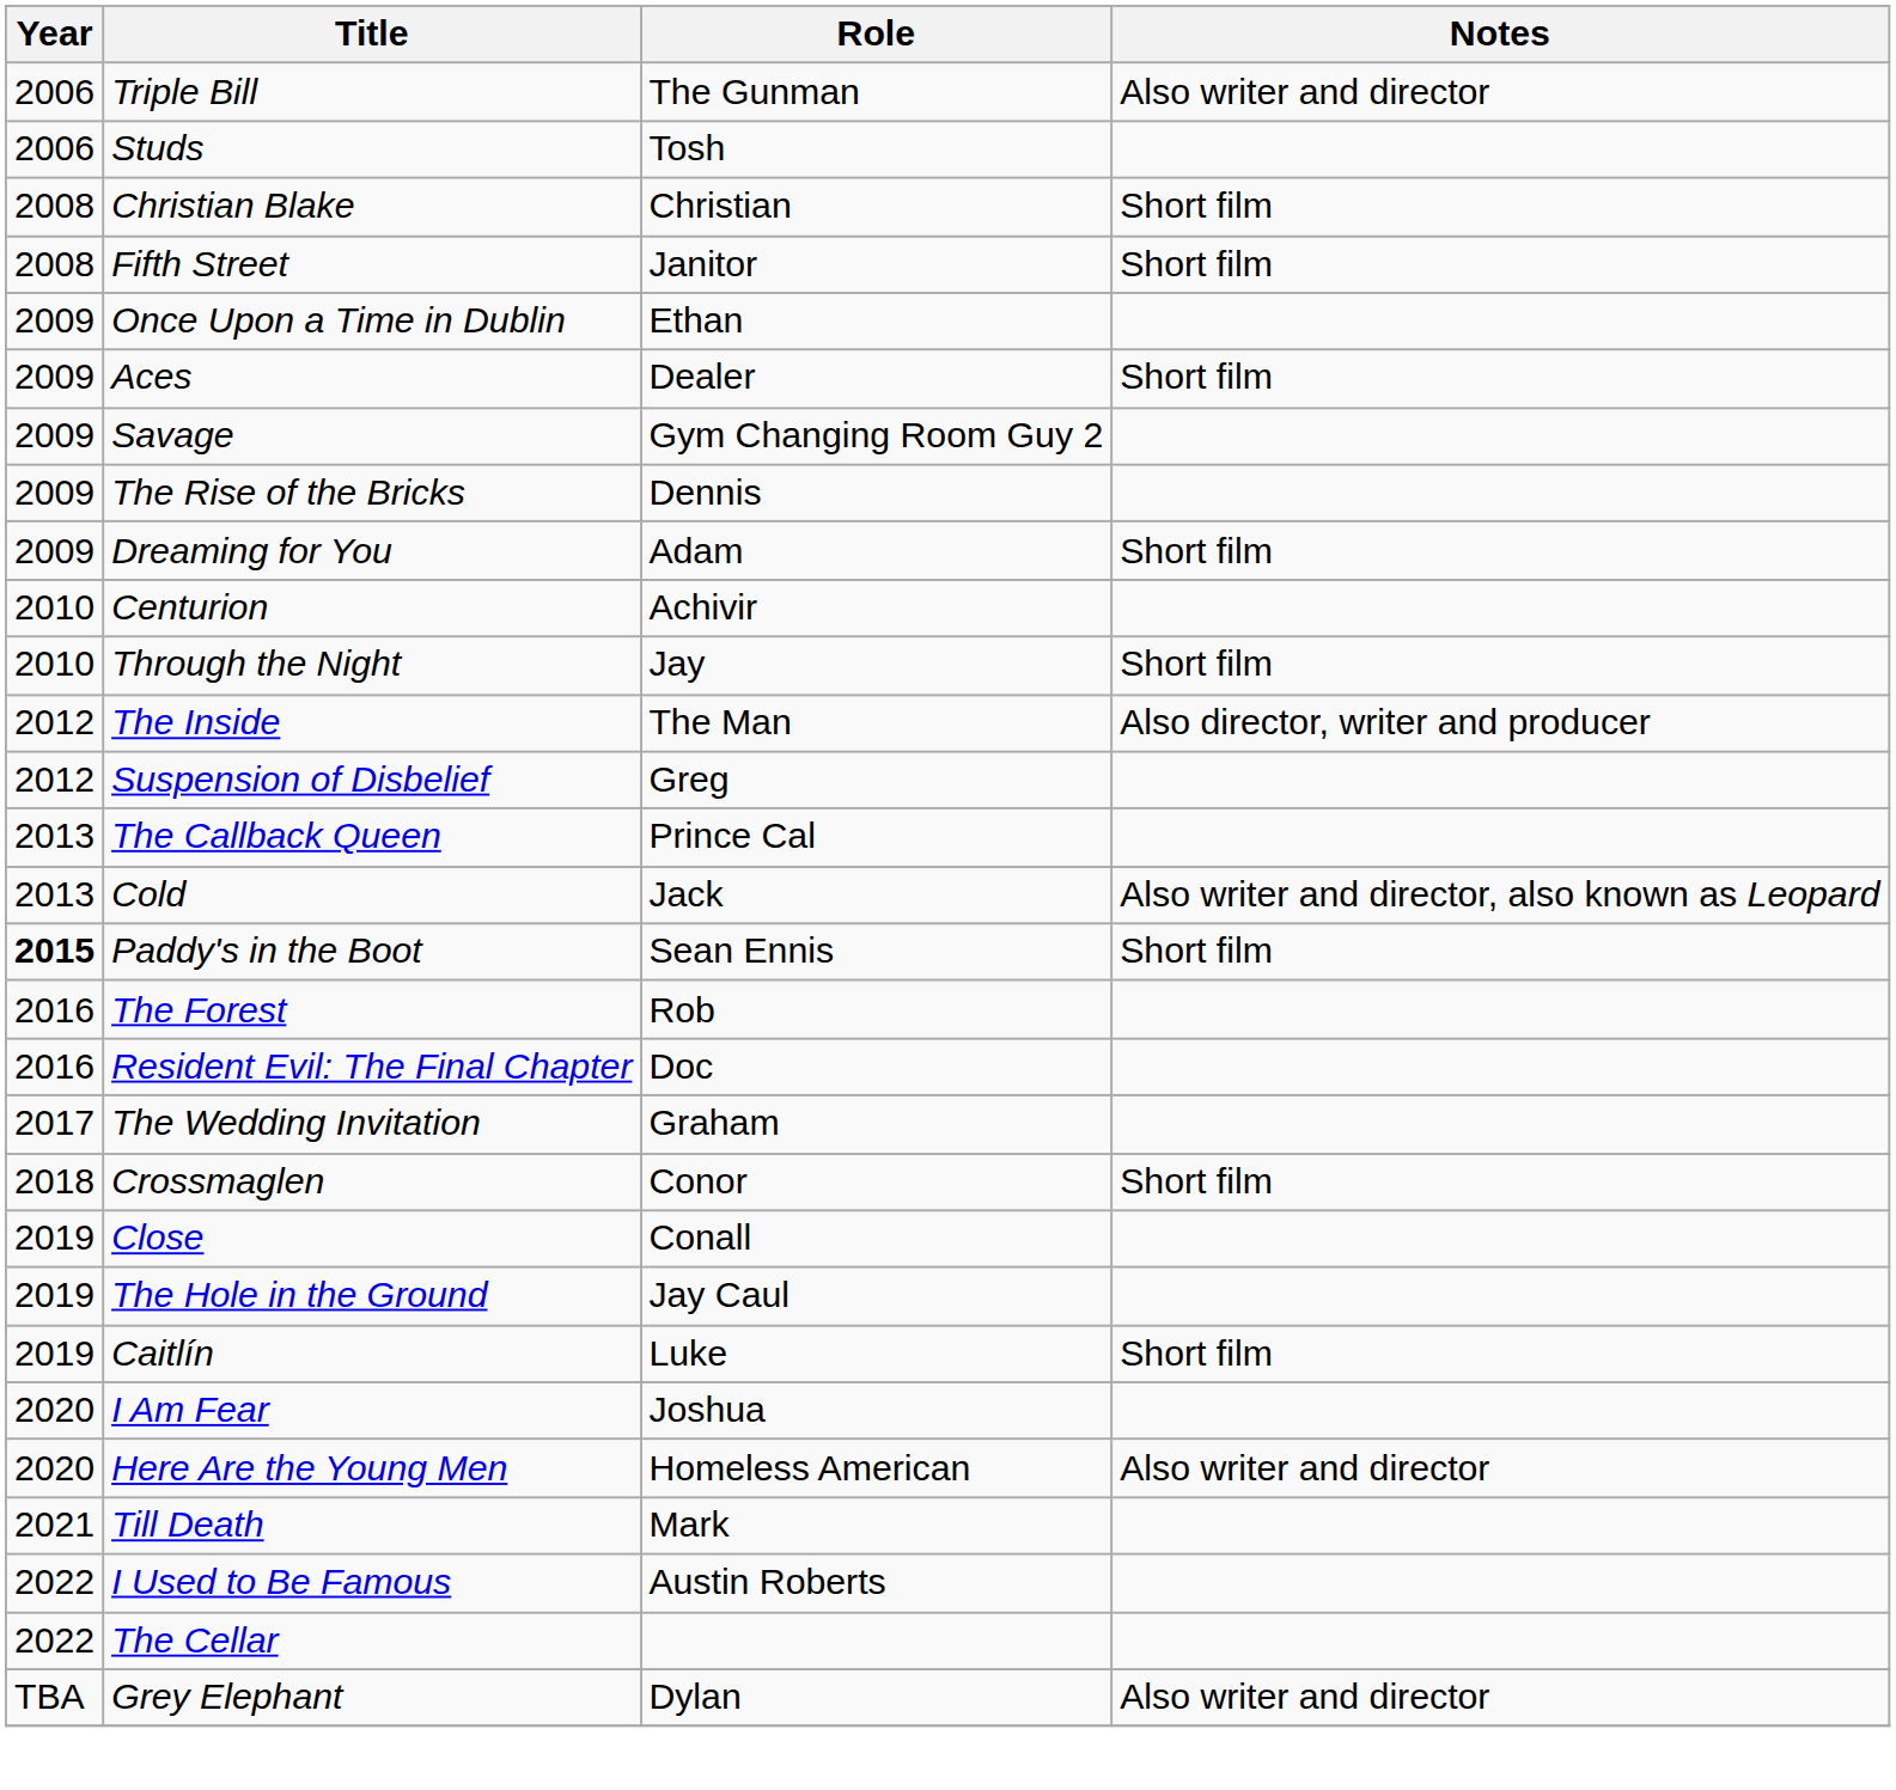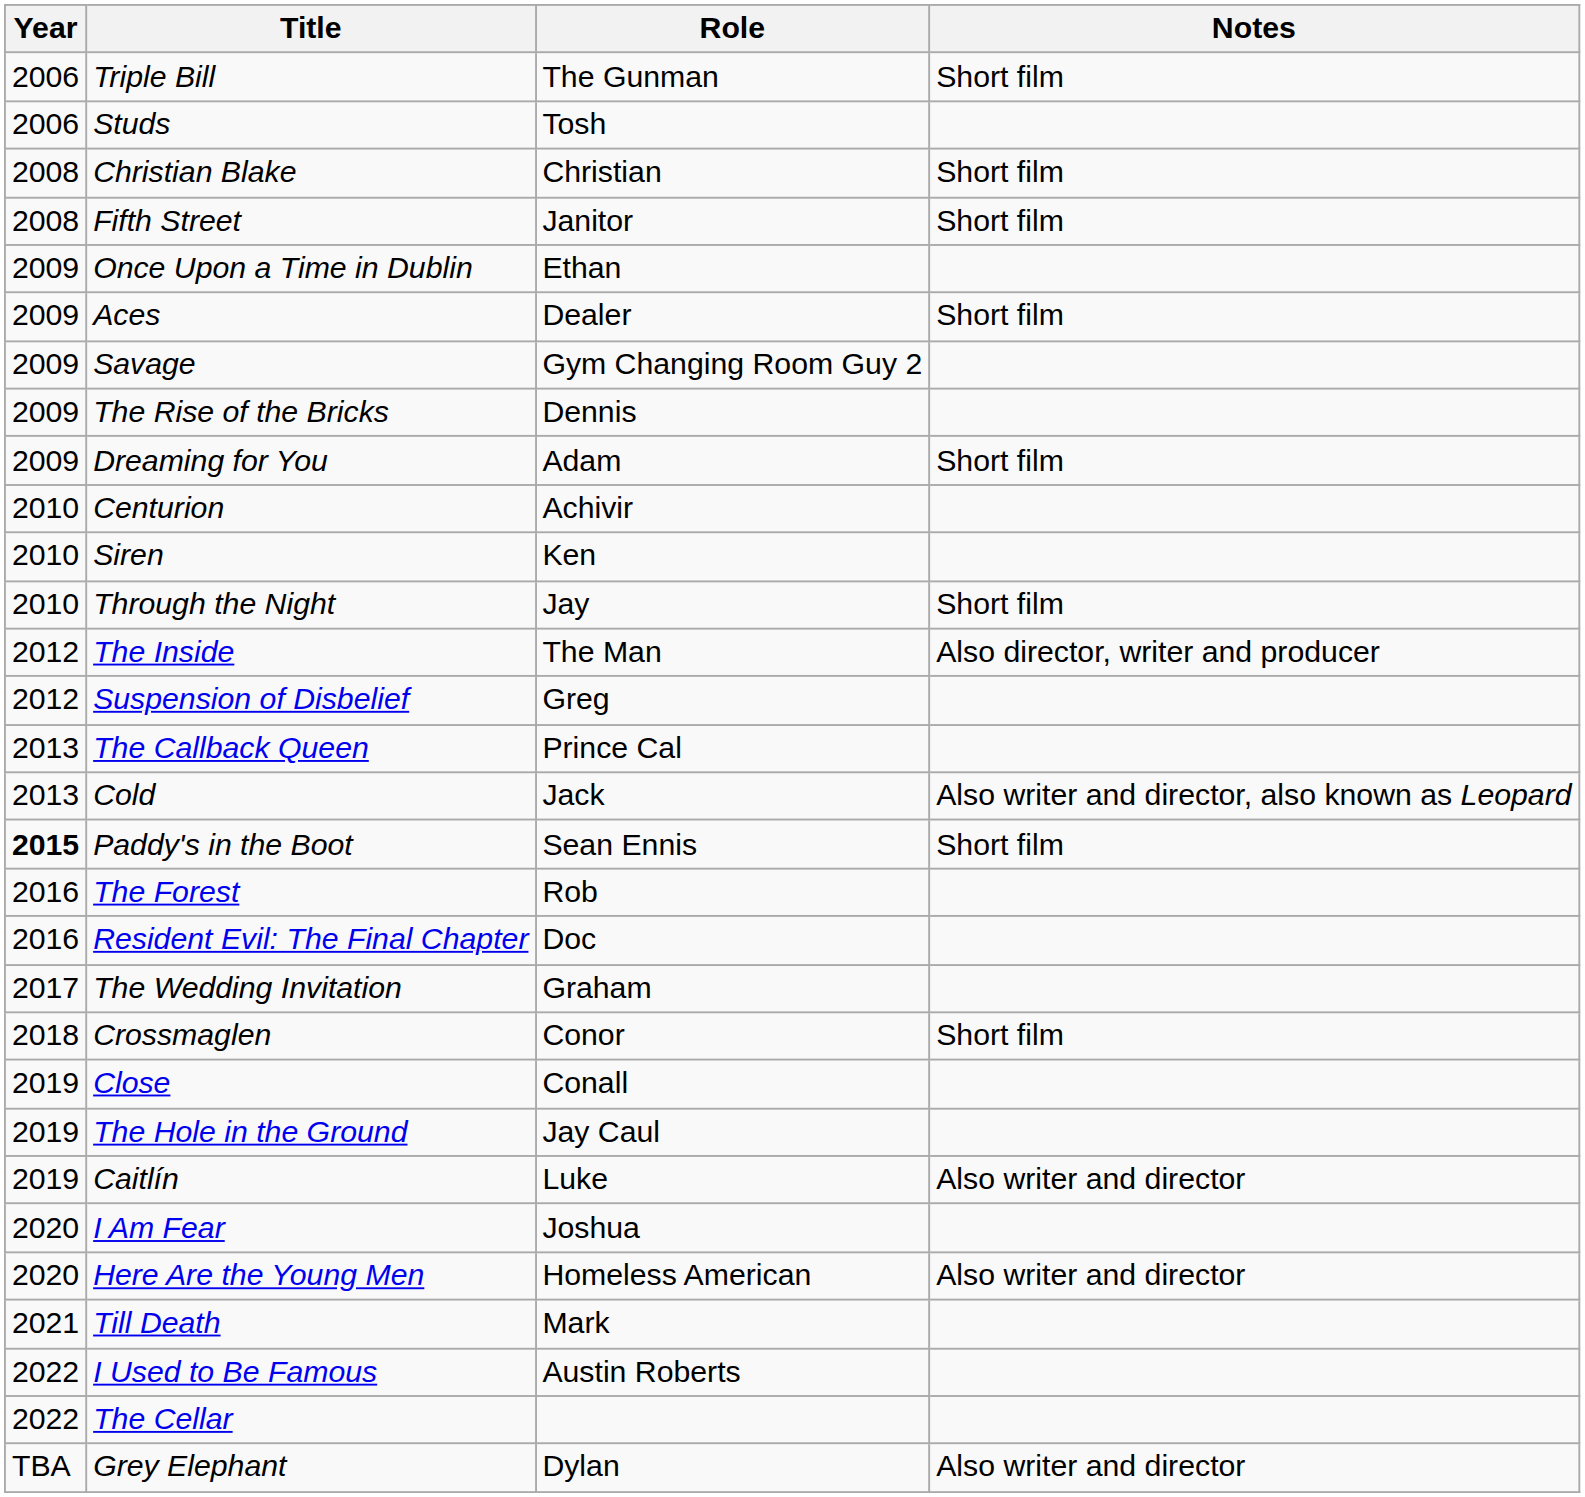Triple Bill | Notes: Also writer and director -> Short film
+ row: 2010 | Siren | Ken
Caitlín | Notes: Short film -> Also writer and director
